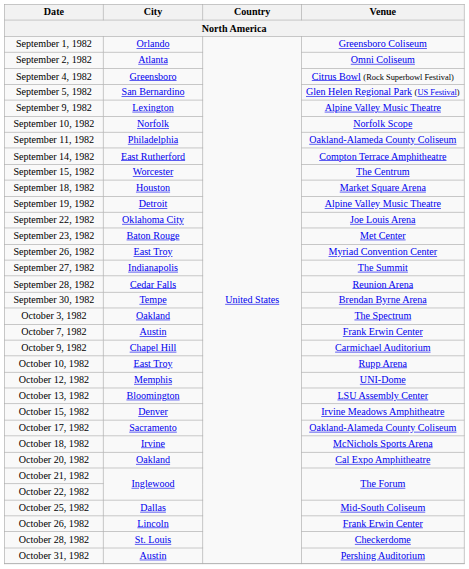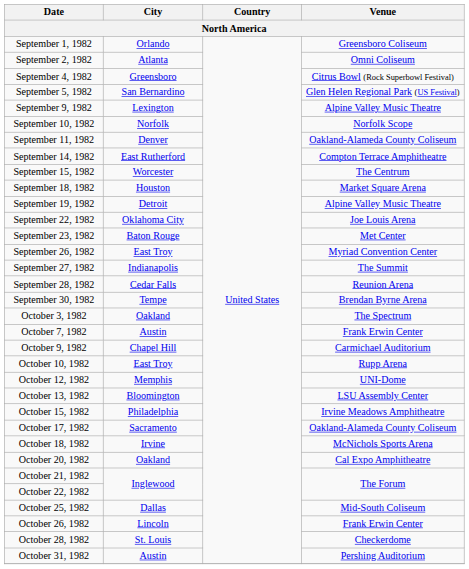September 11, 1982 | City: Philadelphia -> Denver
October 15, 1982 | City: Denver -> Philadelphia
